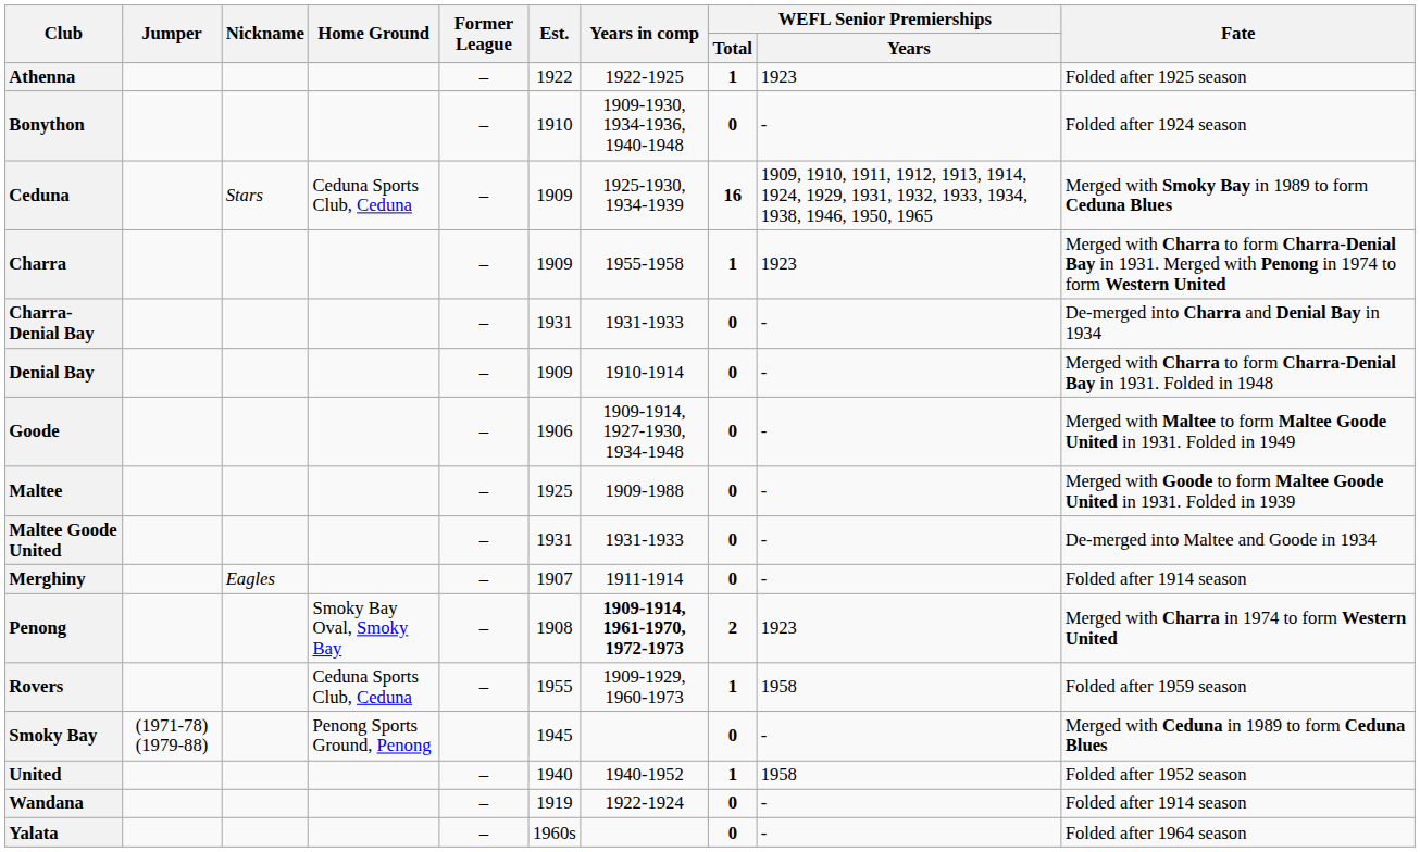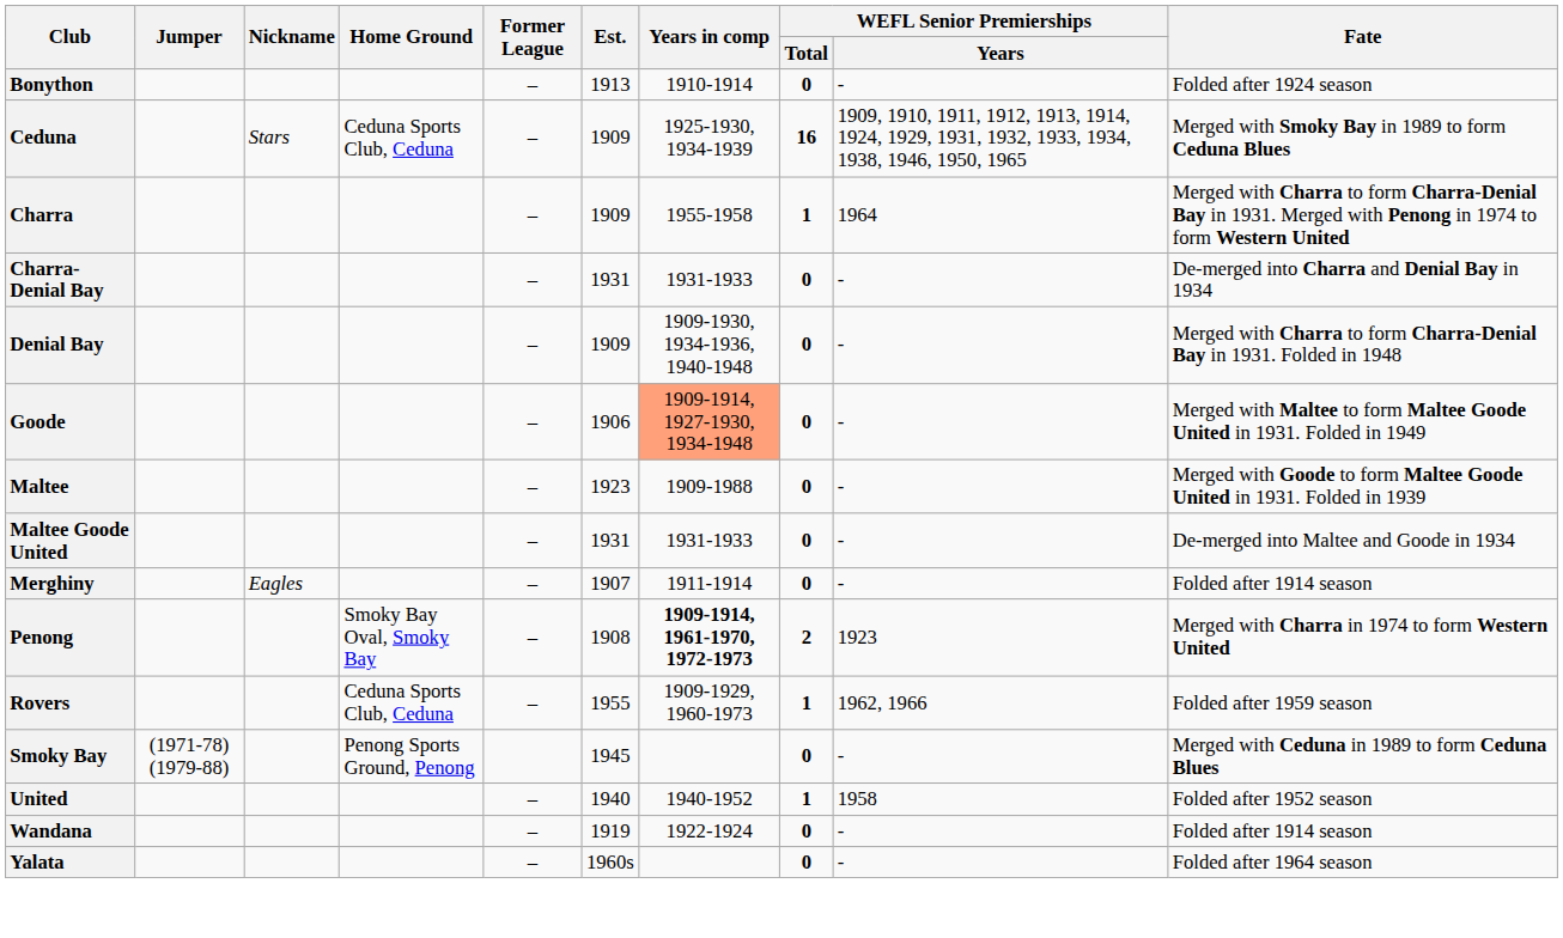- row: Athenna | – | 1922 | 1922-1925 | 1 | 1923 | Folded after 1925 season
Bonython | Est.: 1910 -> 1913
Bonython | Years in comp: 1909-1930, 1934-1936, 1940-1948 -> 1910-1914
Charra | WEFL Senior Premierships / Years: 1923 -> 1964
Denial Bay | Years in comp: 1910-1914 -> 1909-1930, 1934-1936, 1940-1948
Goode | Years in comp: no background -> lightsalmon background
Maltee | Est.: 1925 -> 1923
Rovers | WEFL Senior Premierships / Years: 1958 -> 1962, 1966
